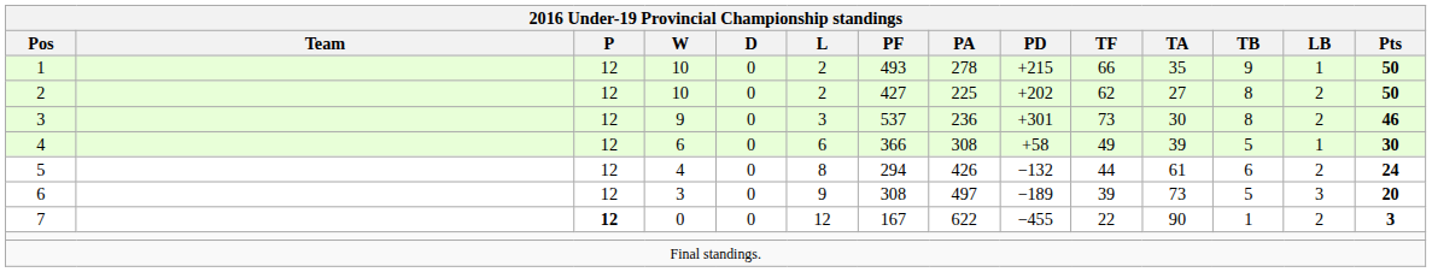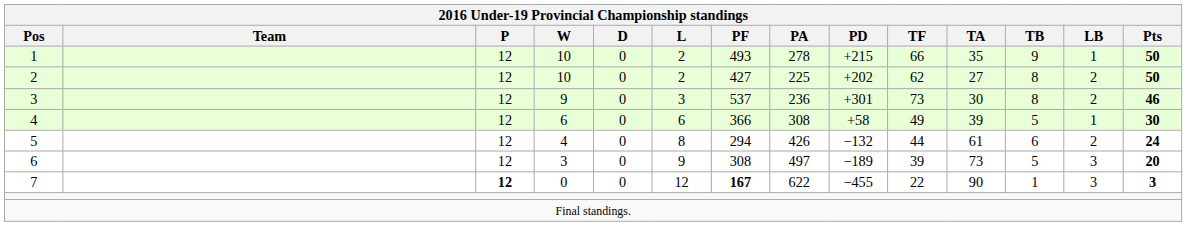7 | PF: normal -> bold
7 | LB: 2 -> 3
